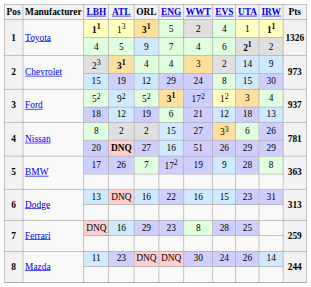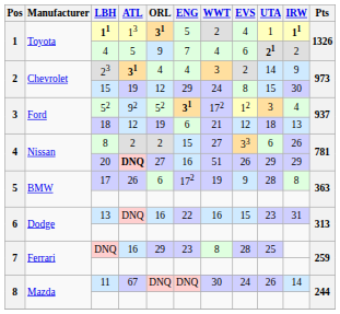17 | ORL: 7 -> 6
8 / 11 | ATL: 23 -> 67
